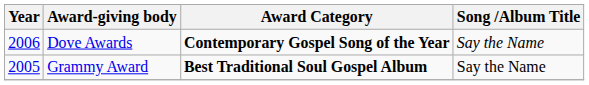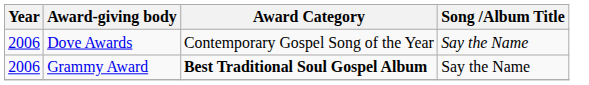Dove Awards | Award Category: bold -> normal
Grammy Award | Year: 2005 -> 2006
